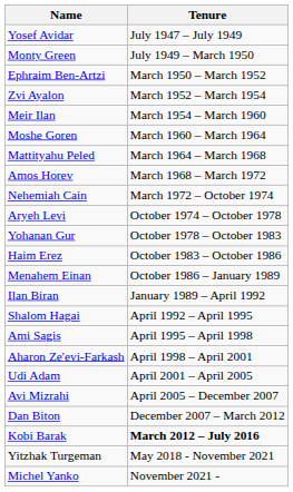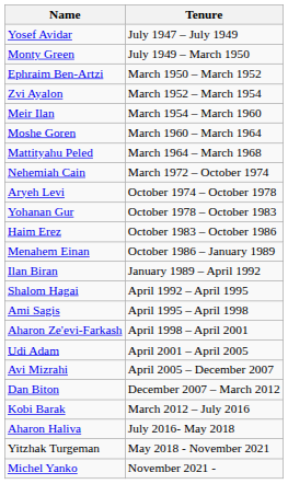- row: Amos Horev | March 1968 – March 1972
Kobi Barak | Tenure: bold -> normal
+ row: Aharon Haliva | July 2016- May 2018
